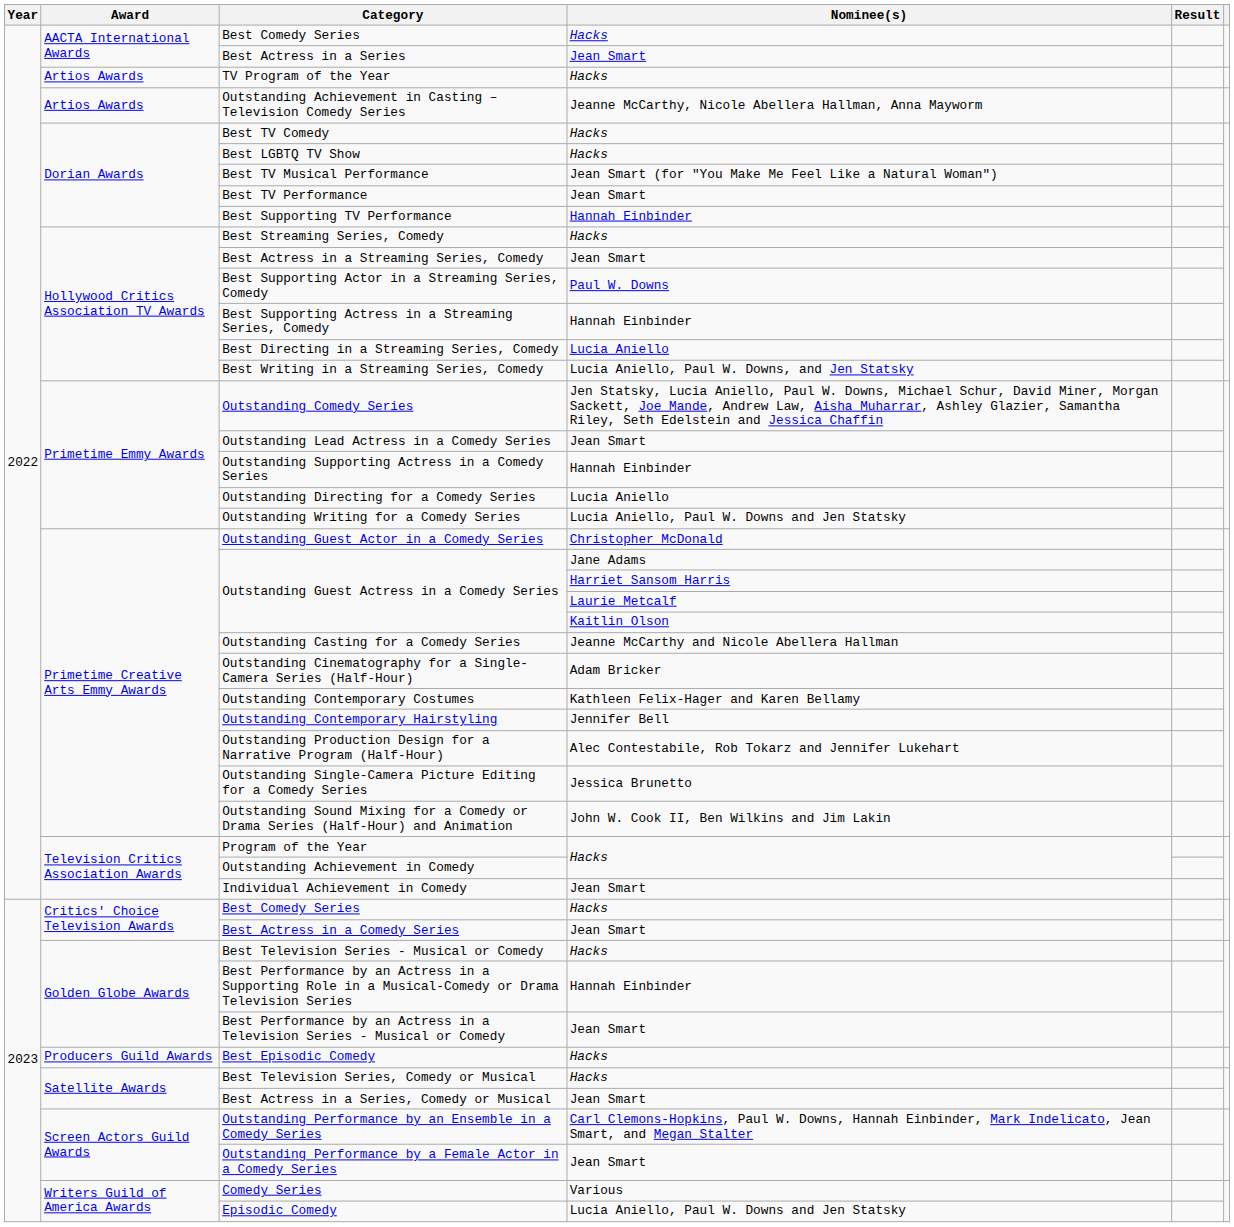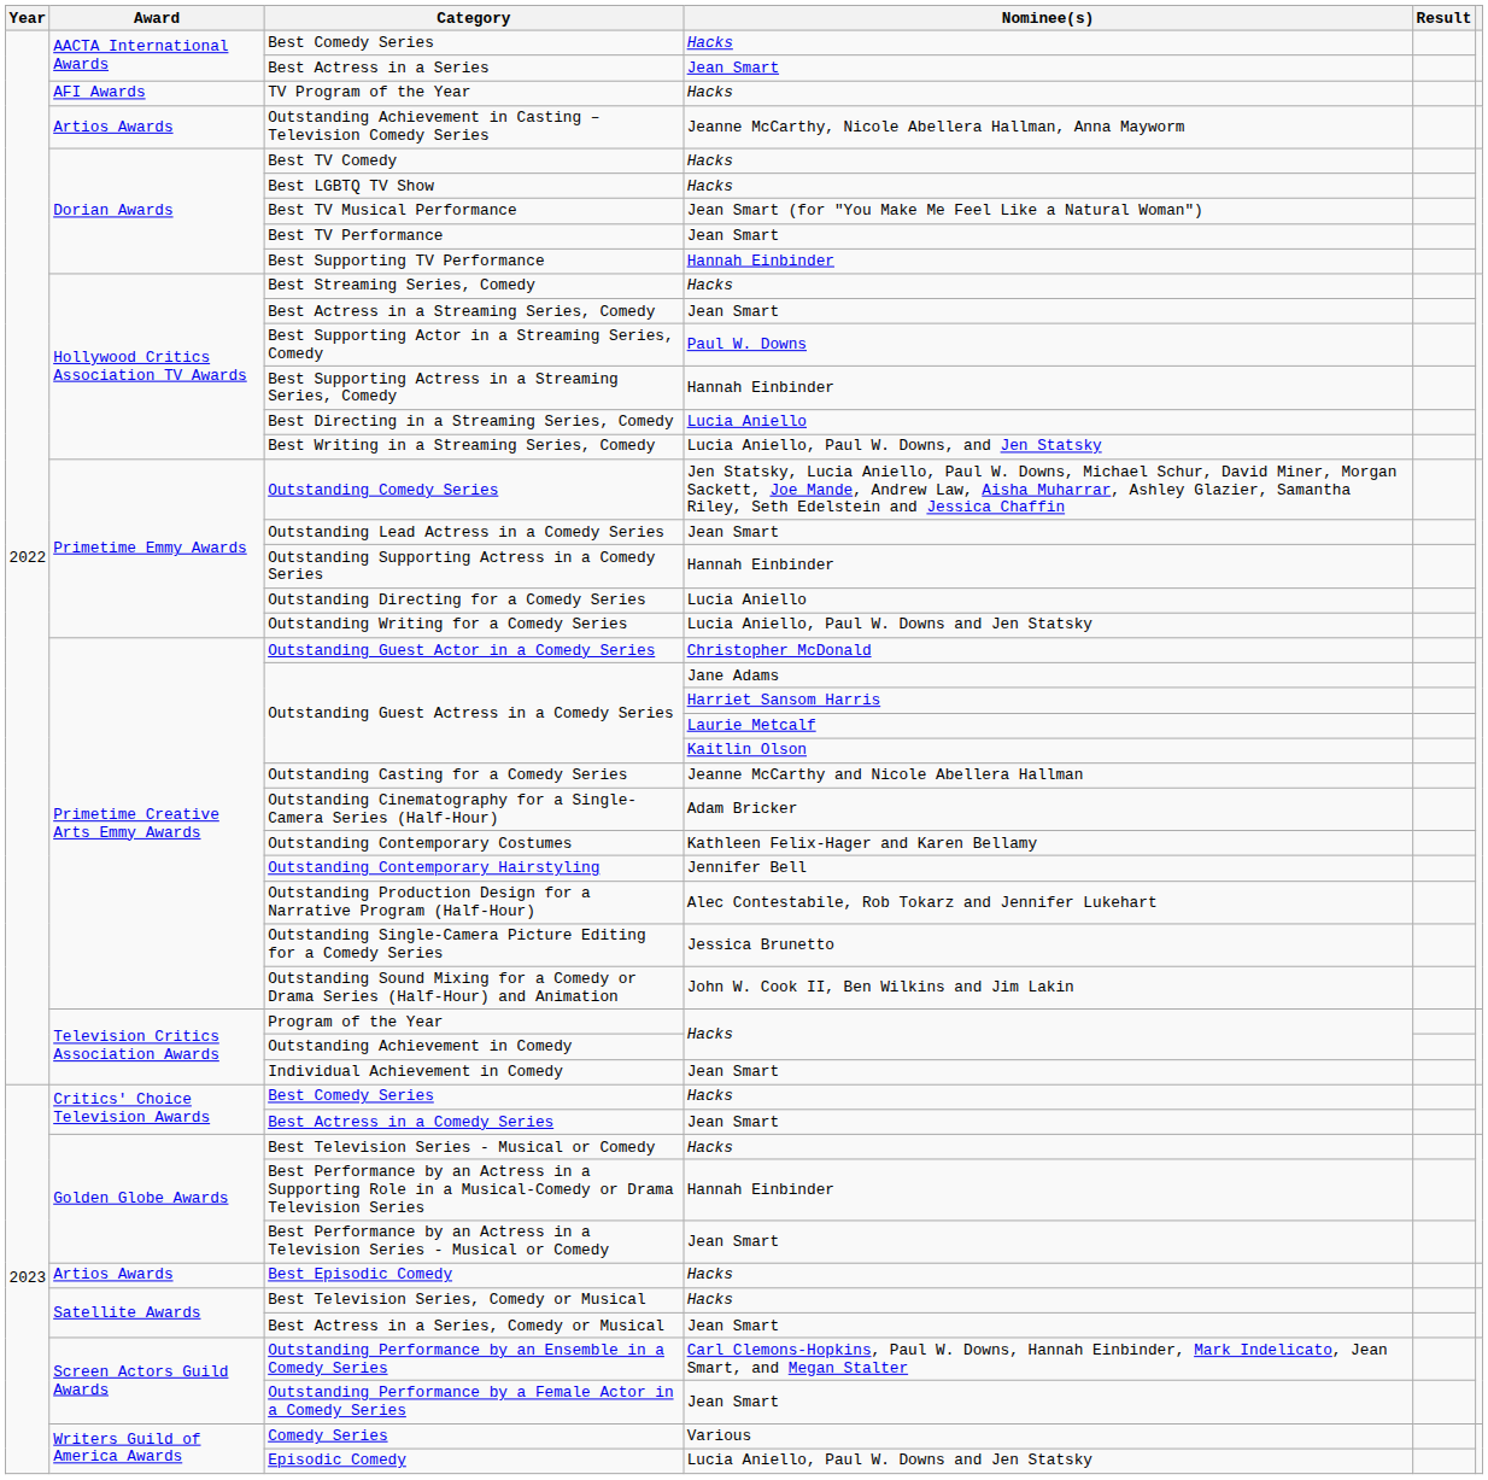TV Program of the Year | Award: Artios Awards -> AFI Awards
Best Episodic Comedy | Award: Producers Guild Awards -> Artios Awards
